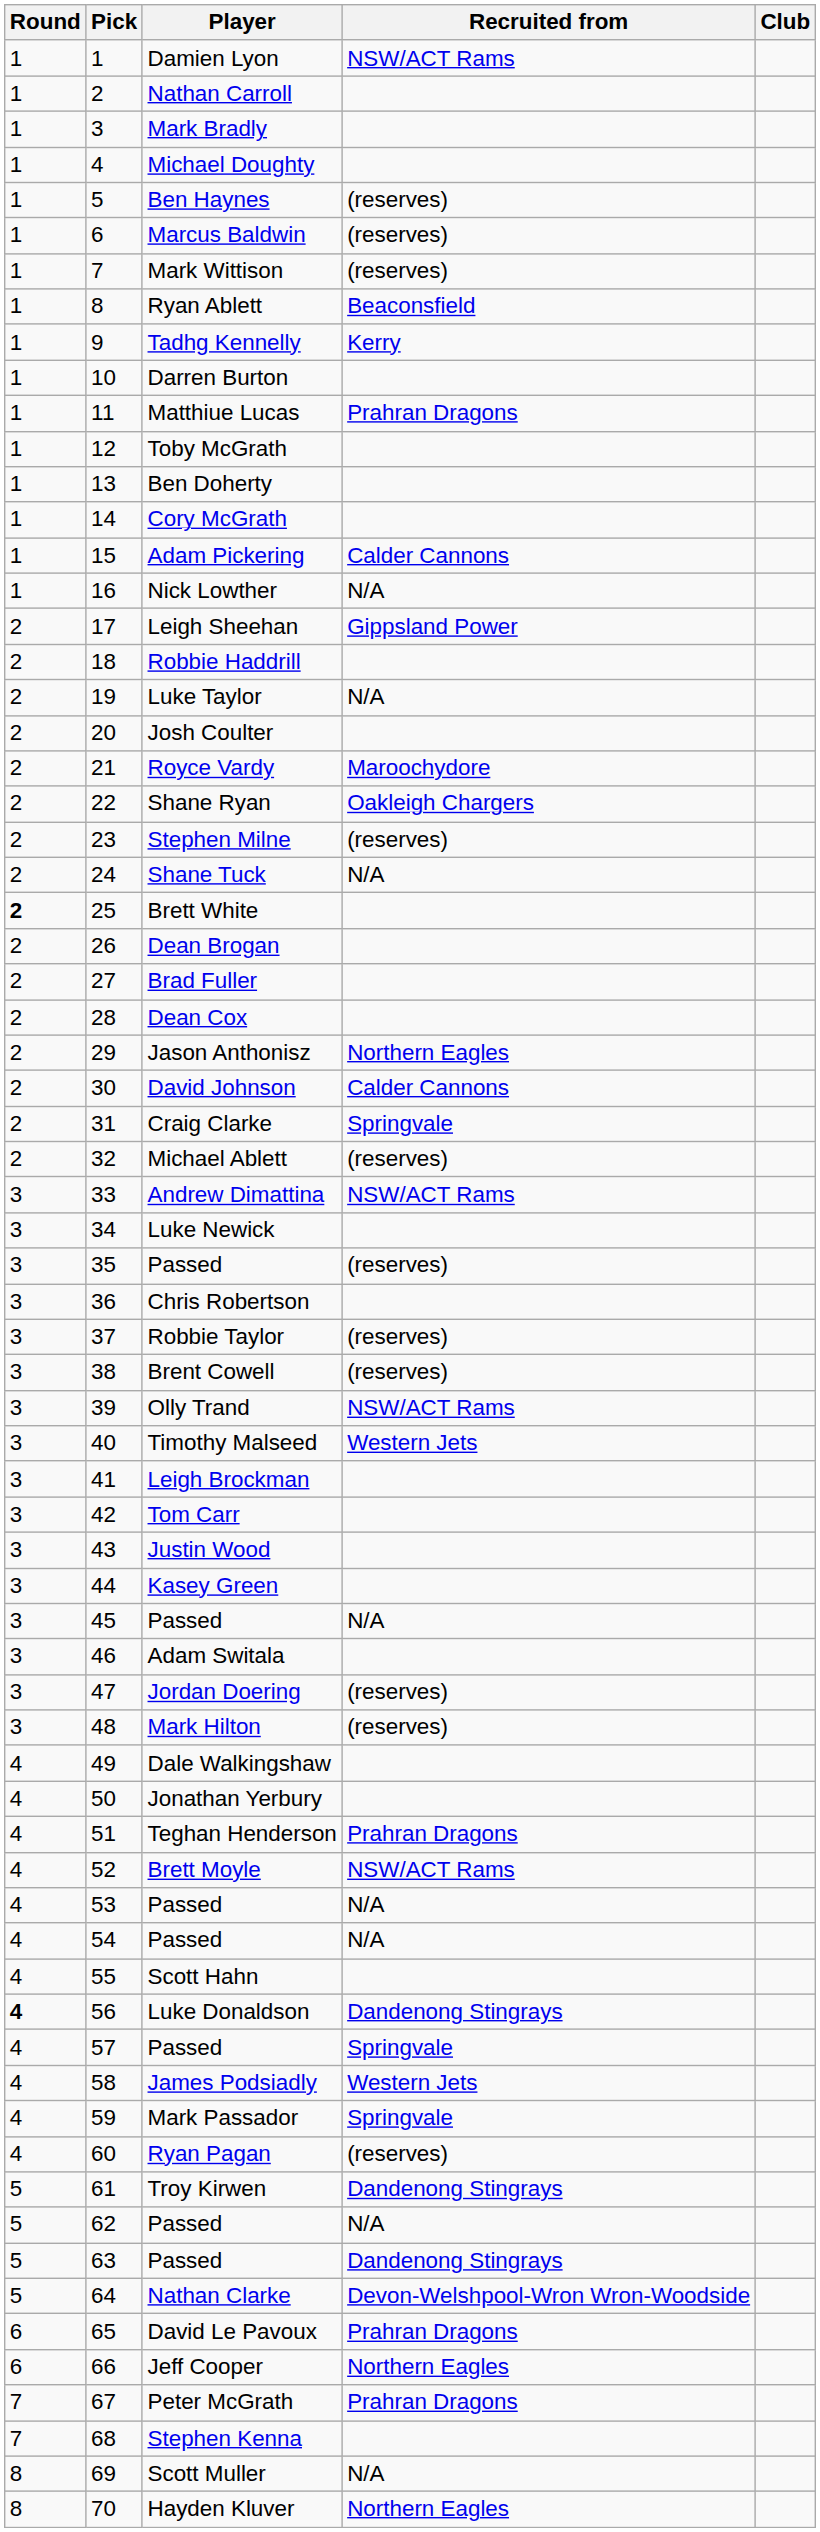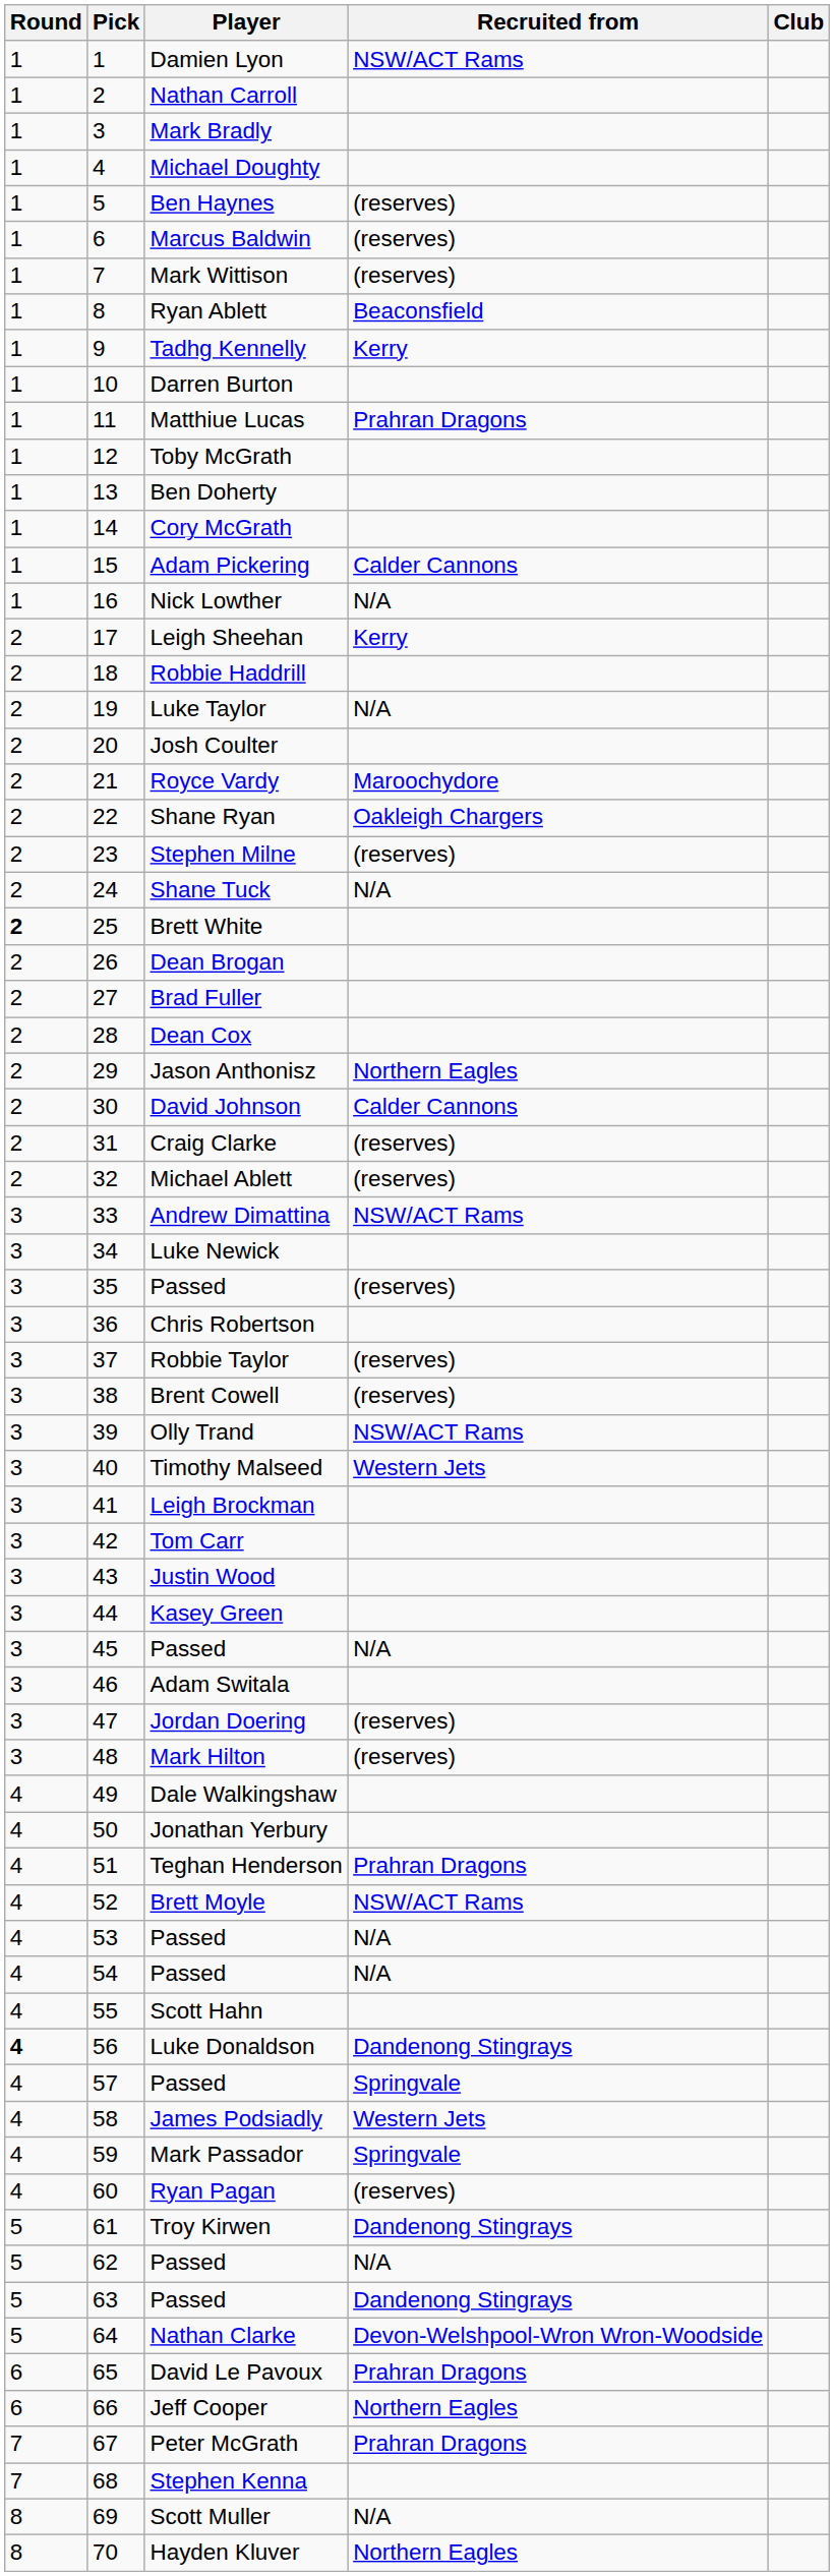Leigh Sheehan | Recruited from: Gippsland Power -> Kerry
Craig Clarke | Recruited from: Springvale -> (reserves)
